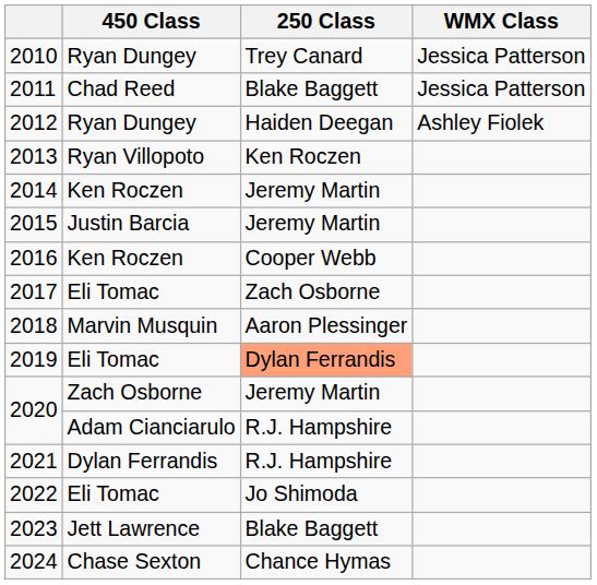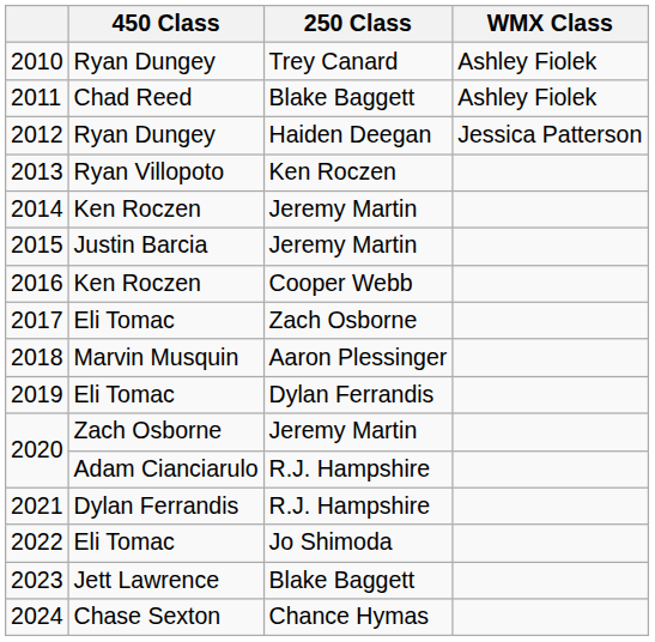2010 | WMX Class: Jessica Patterson -> Ashley Fiolek
2011 | WMX Class: Jessica Patterson -> Ashley Fiolek
2012 | WMX Class: Ashley Fiolek -> Jessica Patterson
2019 | 250 Class: lightsalmon background -> no background
